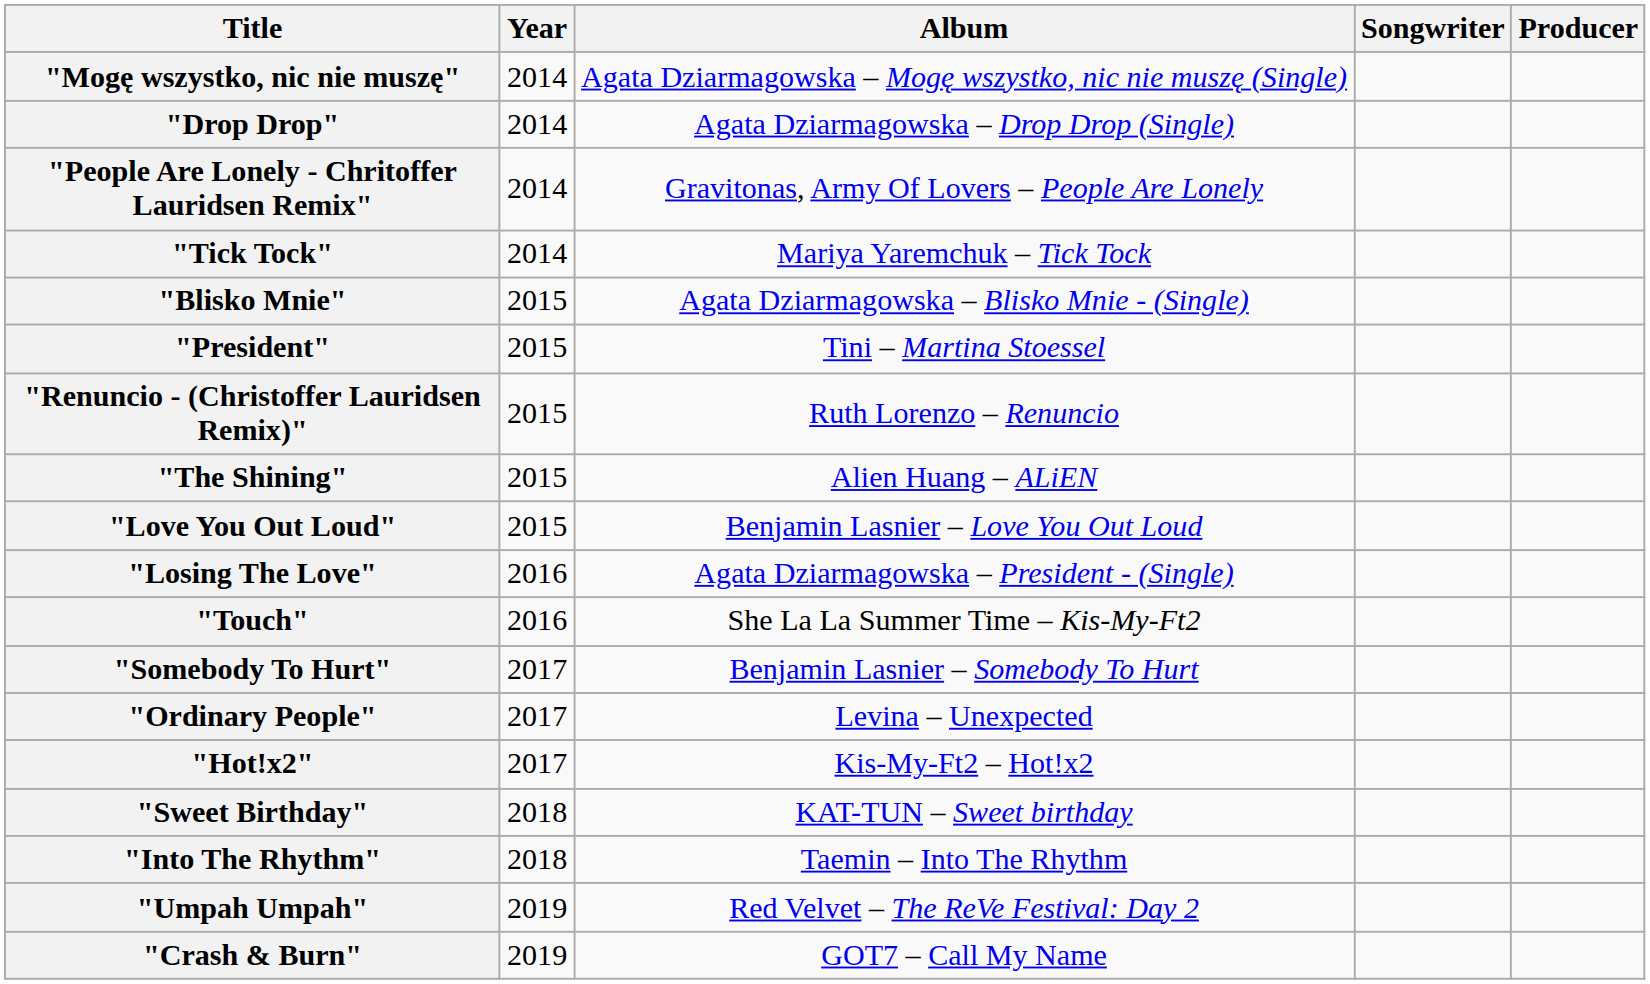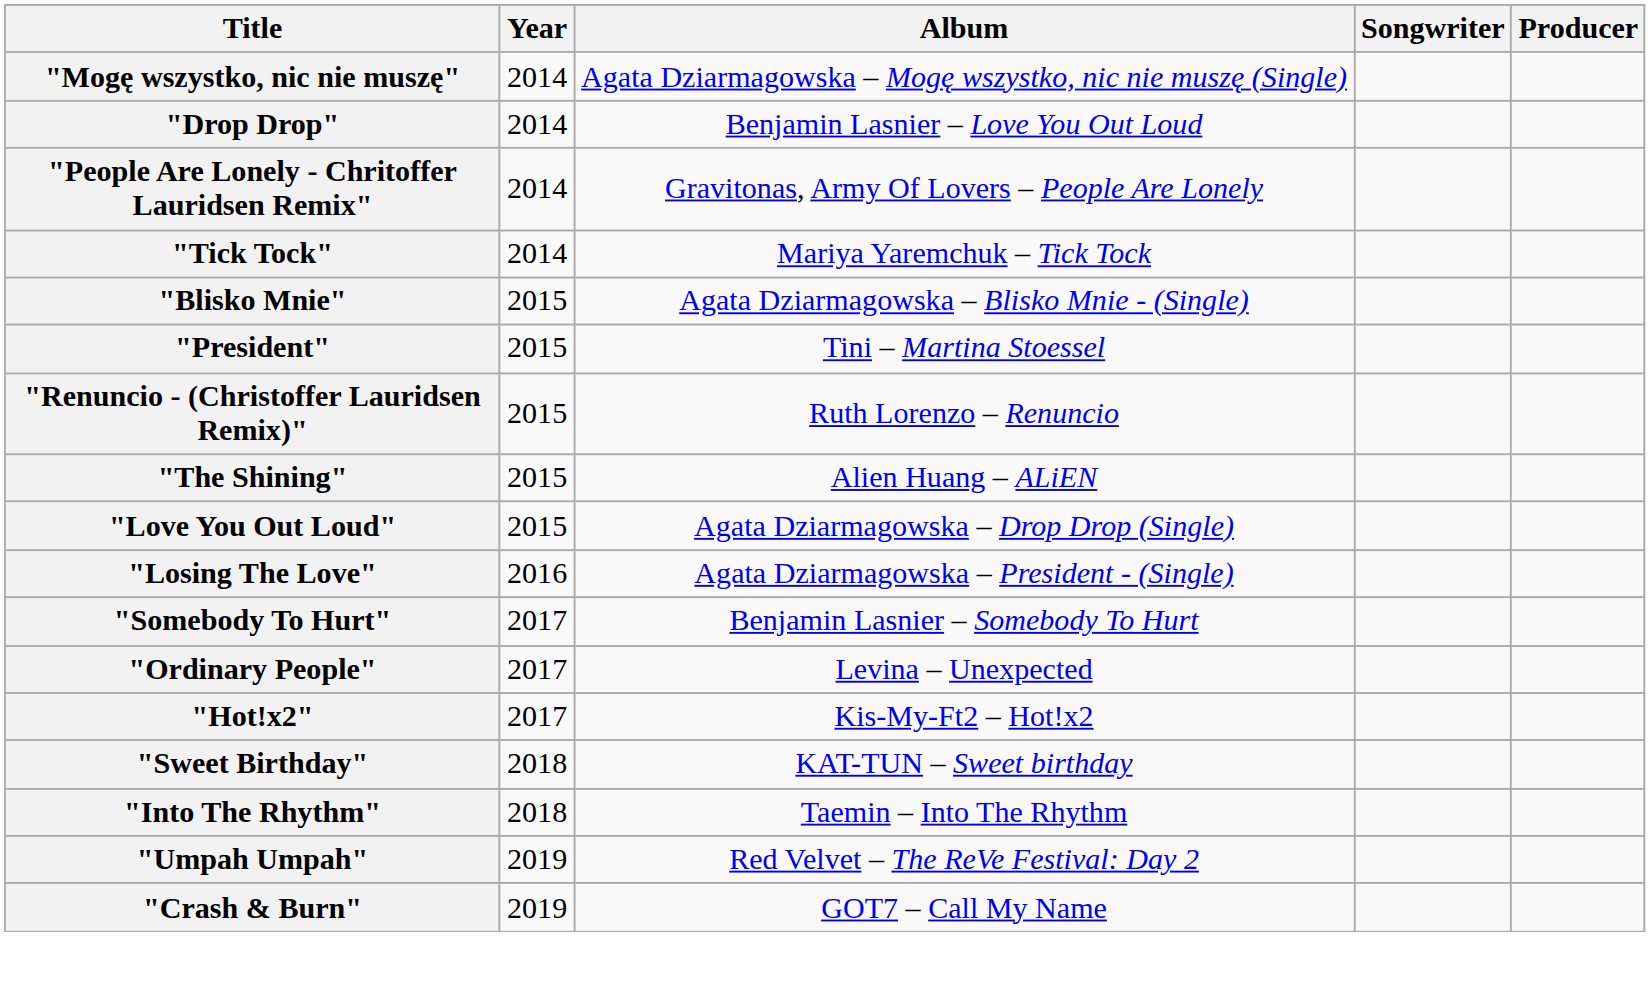"Drop Drop" | Album: Agata Dziarmagowska – Drop Drop (Single) -> Benjamin Lasnier – Love You Out Loud
"Love You Out Loud" | Album: Benjamin Lasnier – Love You Out Loud -> Agata Dziarmagowska – Drop Drop (Single)
- row: "Touch" | 2016 | She La La Summer Time – Kis-My-Ft2
